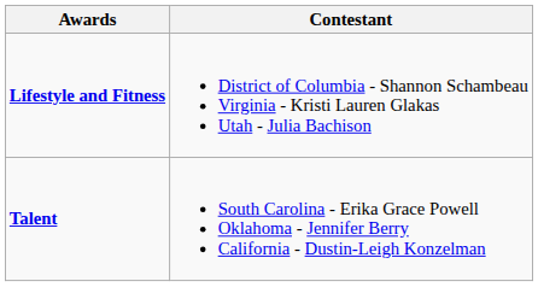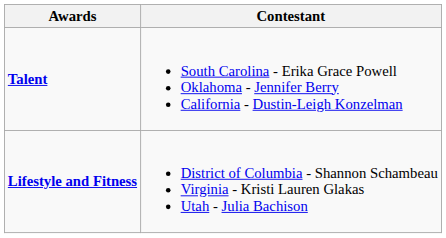rows swapped: Lifestyle and Fitness <-> Talent
